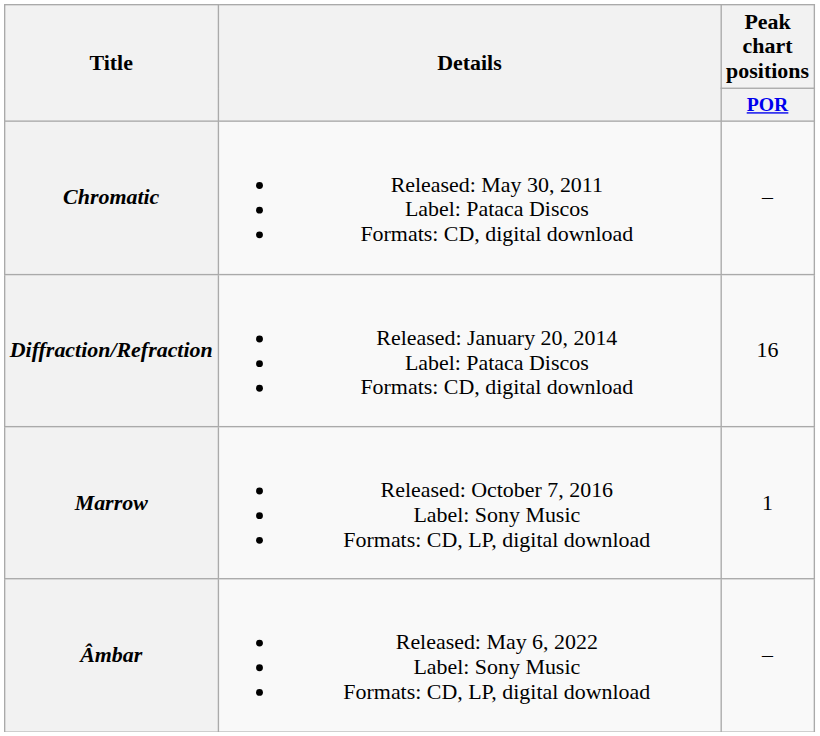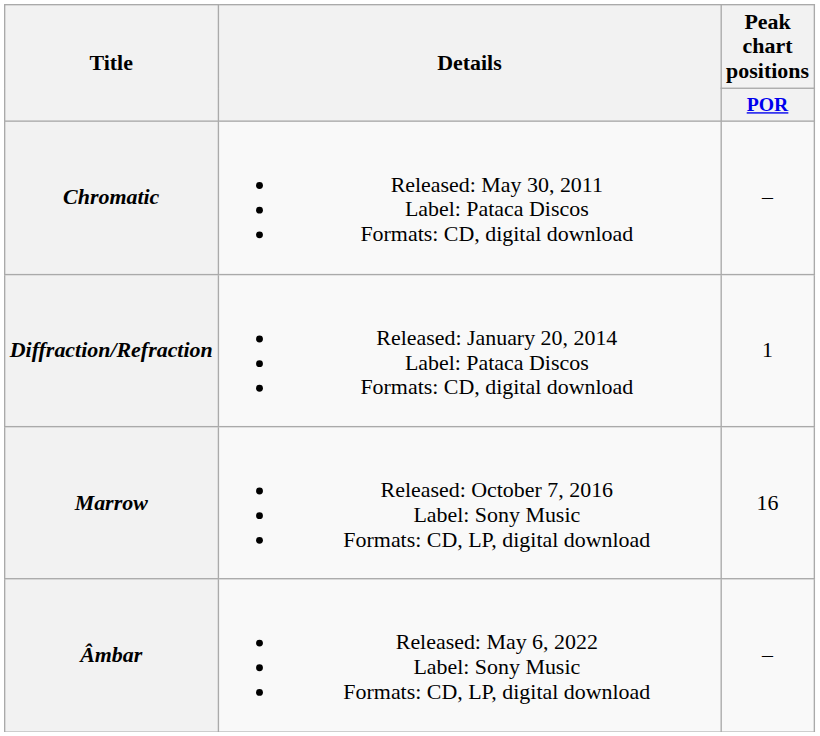Diffraction/Refraction | Peak chart positions / POR: 16 -> 1
Marrow | Peak chart positions / POR: 1 -> 16
